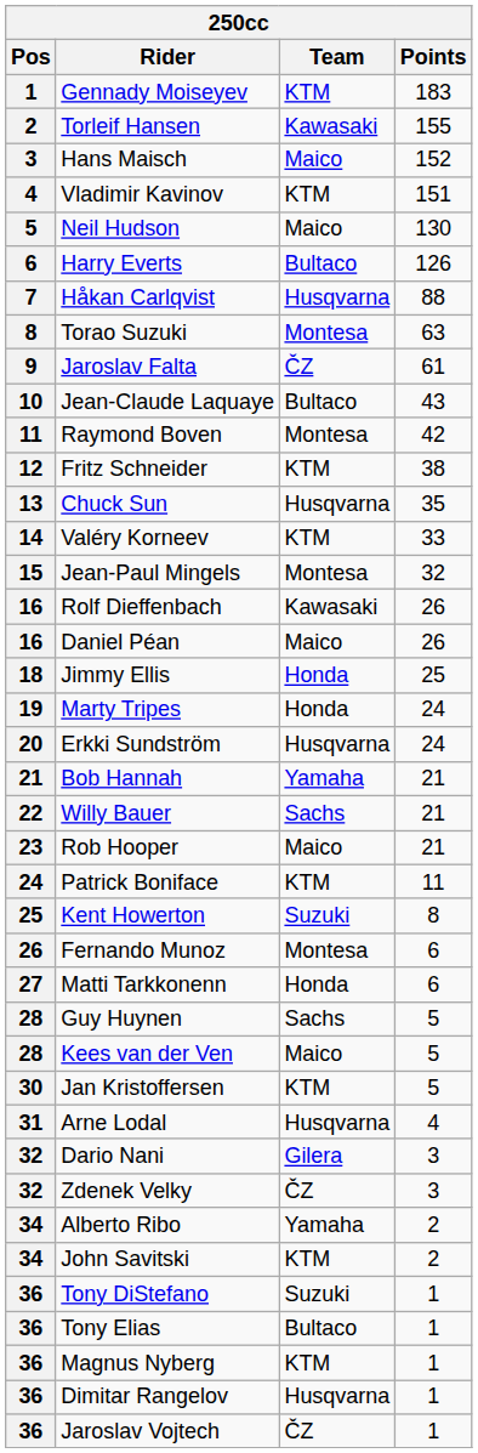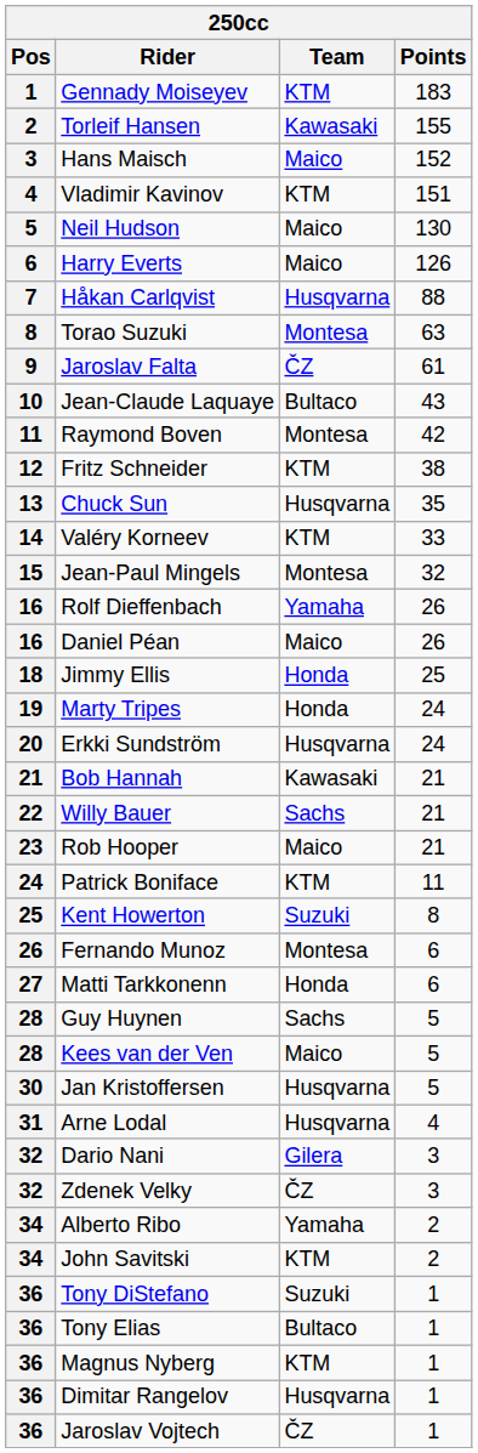Harry Everts | Team: Bultaco -> Maico
Rolf Dieffenbach | Team: Kawasaki -> Yamaha
Bob Hannah | Team: Yamaha -> Kawasaki
Jan Kristoffersen | Team: KTM -> Husqvarna
